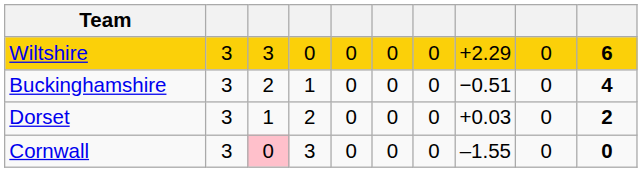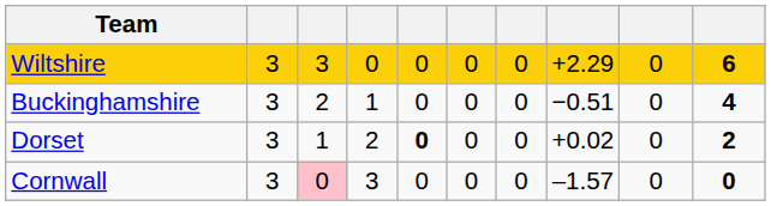Dorset | column 5: normal -> bold
Dorset | column 8: +0.03 -> +0.02
Cornwall | column 8: –1.55 -> –1.57
